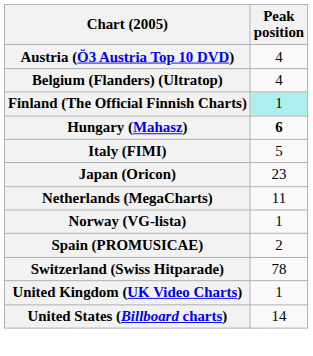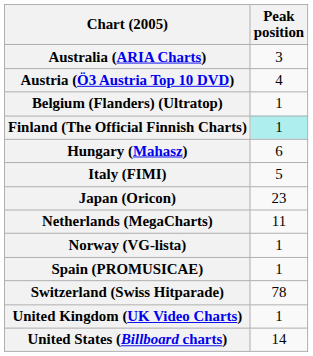+ row: Australia (ARIA Charts) | 3
Belgium (Flanders) (Ultratop) | Peak position: 4 -> 1
Hungary (Mahasz) | Peak position: bold -> normal
Spain (PROMUSICAE) | Peak position: 2 -> 1
